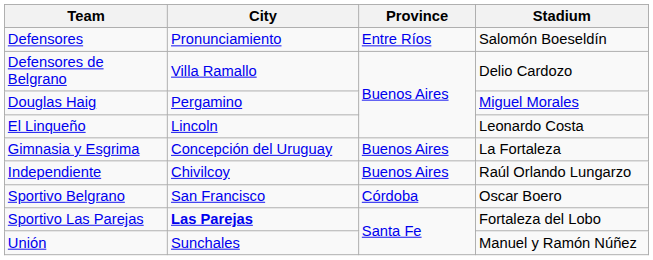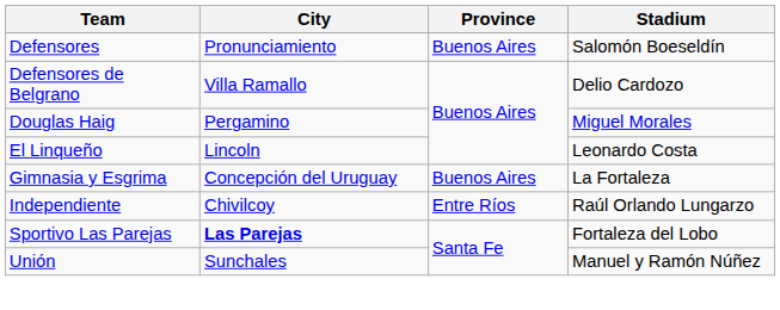Defensores | Province: Entre Ríos -> Buenos Aires
Independiente | Province: Buenos Aires -> Entre Ríos
- row: Sportivo Belgrano | San Francisco | Córdoba | Oscar Boero
